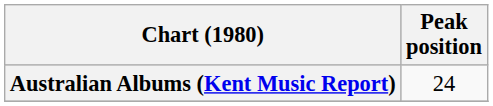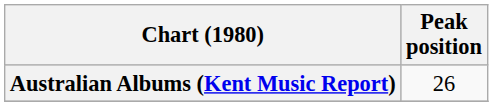Australian Albums (Kent Music Report) | Peak position: 24 -> 26
